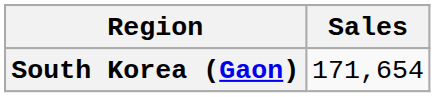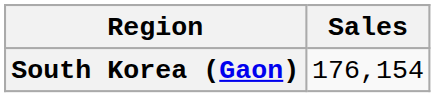South Korea (Gaon) | Sales: 171,654 -> 176,154
